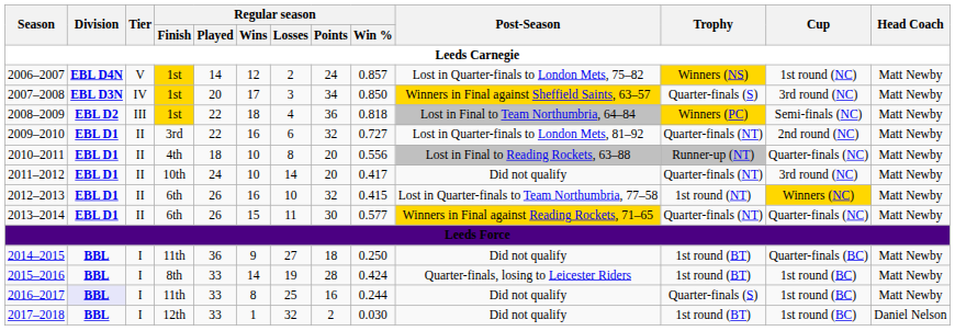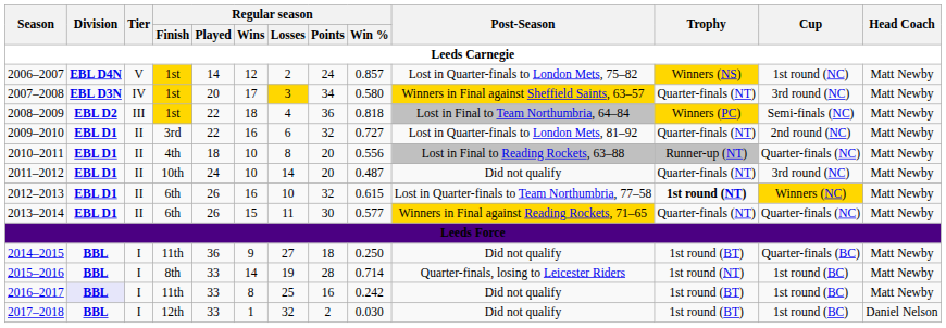2007–2008 | Regular season / Losses: no background -> gold background
2007–2008 | Regular season / Win %: 0.850 -> 0.580
2007–2008 | Trophy: Quarter-finals (S) -> Quarter-finals (NT)
2011–2012 | Regular season / Win %: 0.417 -> 0.487
2012–2013 | Regular season / Win %: 0.415 -> 0.615
2012–2013 | Trophy: normal -> bold
2015–2016 | Regular season / Win %: 0.424 -> 0.714
2015–2016 | Trophy: 1st round (BT) -> 1st round (NT)
2016–2017 | Regular season / Win %: 0.244 -> 0.242
2016–2017 | Trophy: Quarter-finals (S) -> 1st round (BT)
